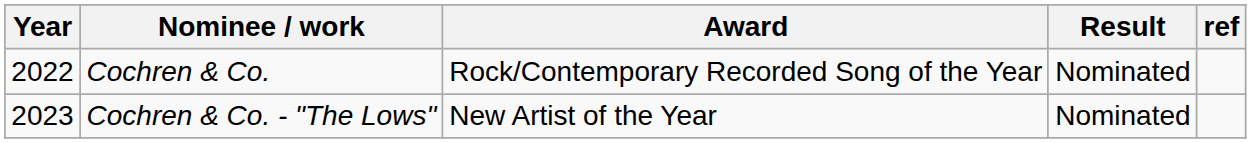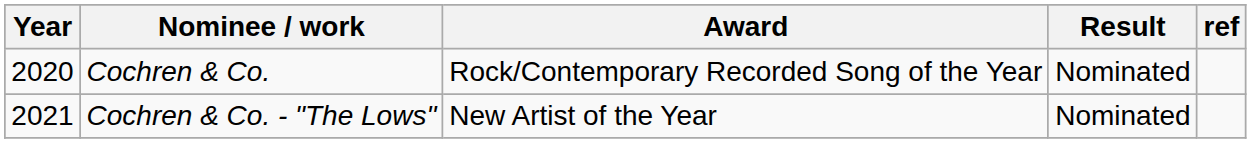Cochren & Co. | Year: 2022 -> 2020
Cochren & Co. - "The Lows" | Year: 2023 -> 2021
